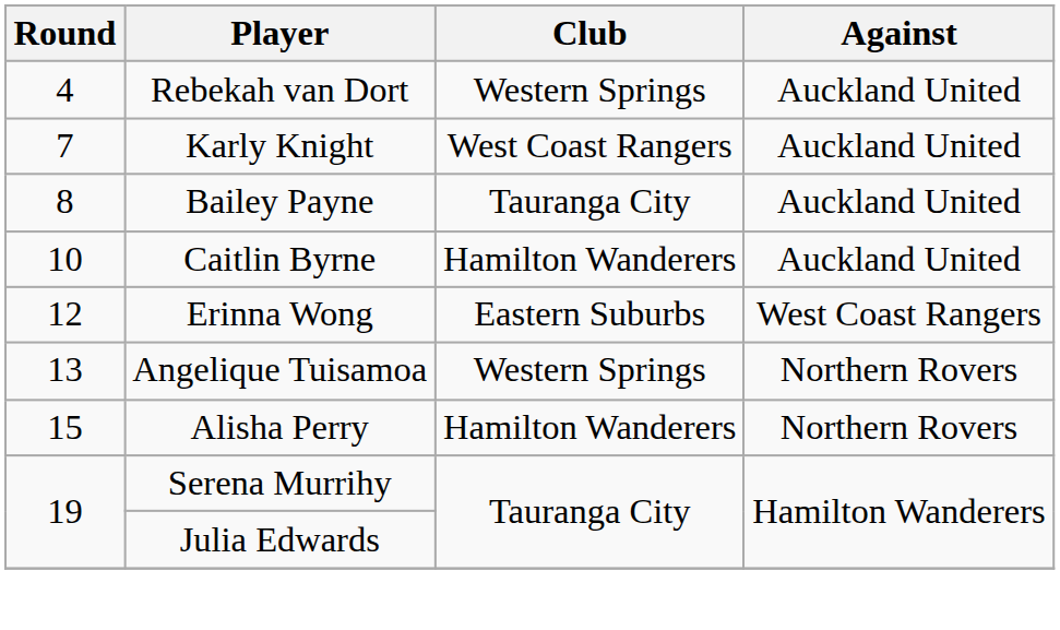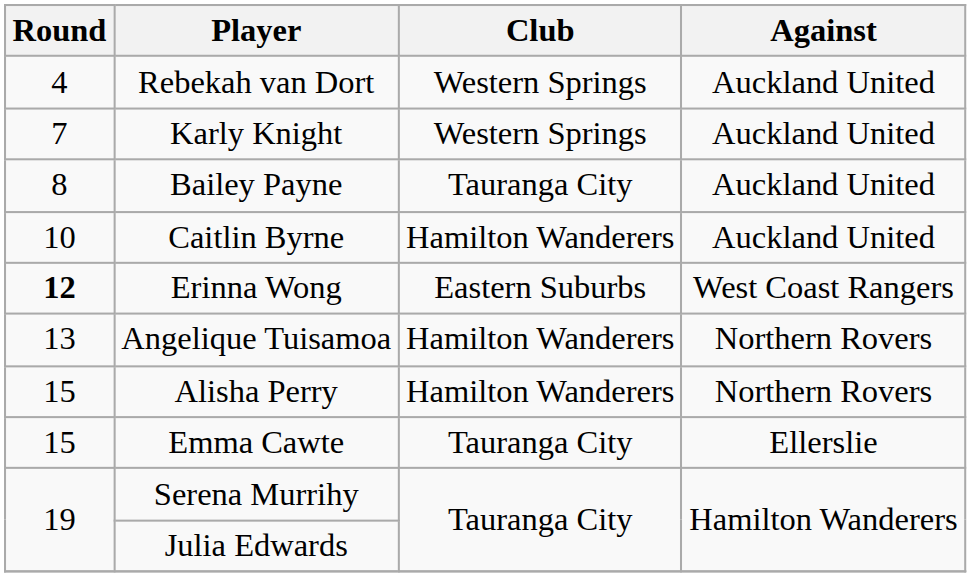Karly Knight | Club: West Coast Rangers -> Western Springs
Erinna Wong | Round: normal -> bold
Angelique Tuisamoa | Club: Western Springs -> Hamilton Wanderers
+ row: 15 | Emma Cawte | Tauranga City | Ellerslie
